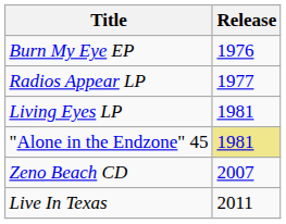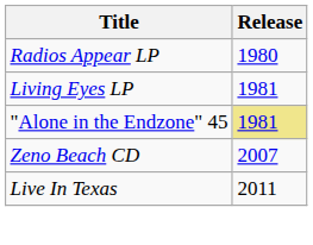- row: Burn My Eye EP | 1976
Radios Appear LP | Release: 1977 -> 1980
